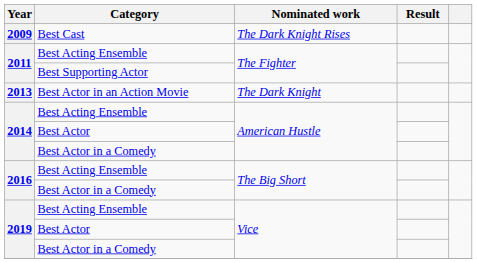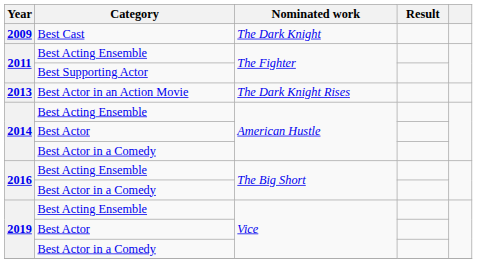2009 | Nominated work: The Dark Knight Rises -> The Dark Knight
2013 | Nominated work: The Dark Knight -> The Dark Knight Rises
